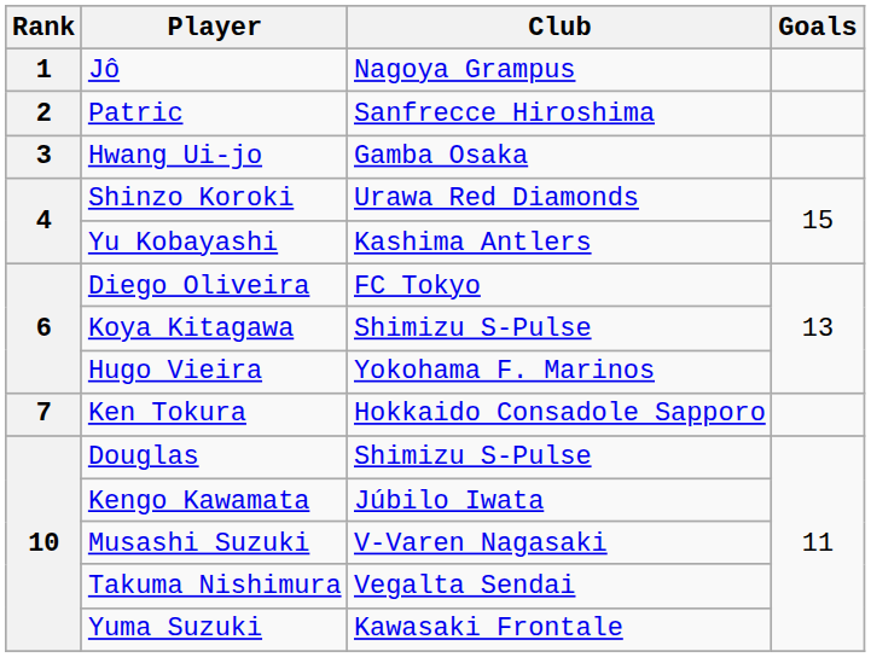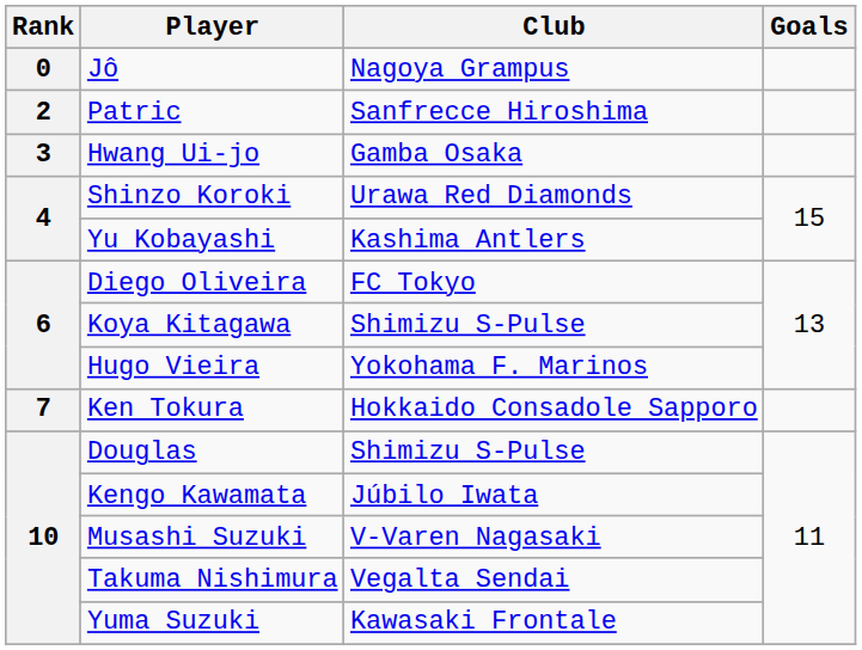Jô | Rank: 1 -> 0
